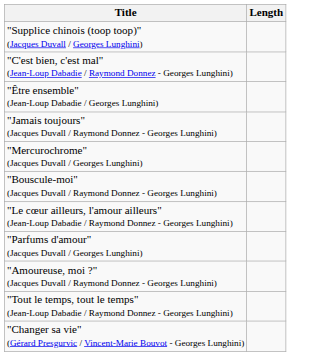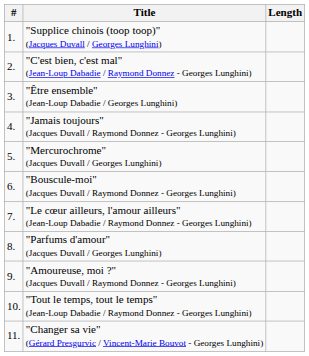+ column: # | 1. | 2. | 3. | 4. | 5. | 6. | 7. | 8. | 9. | 10. | 11.
